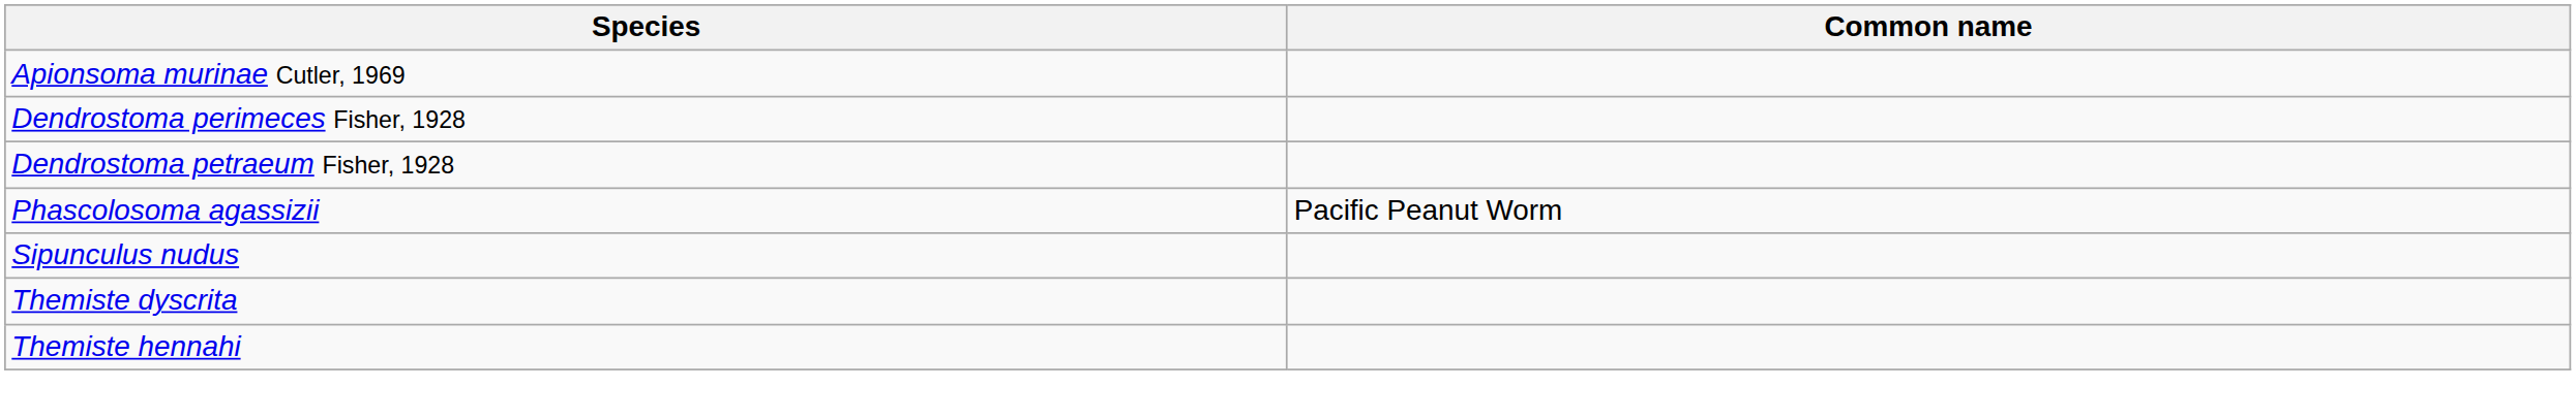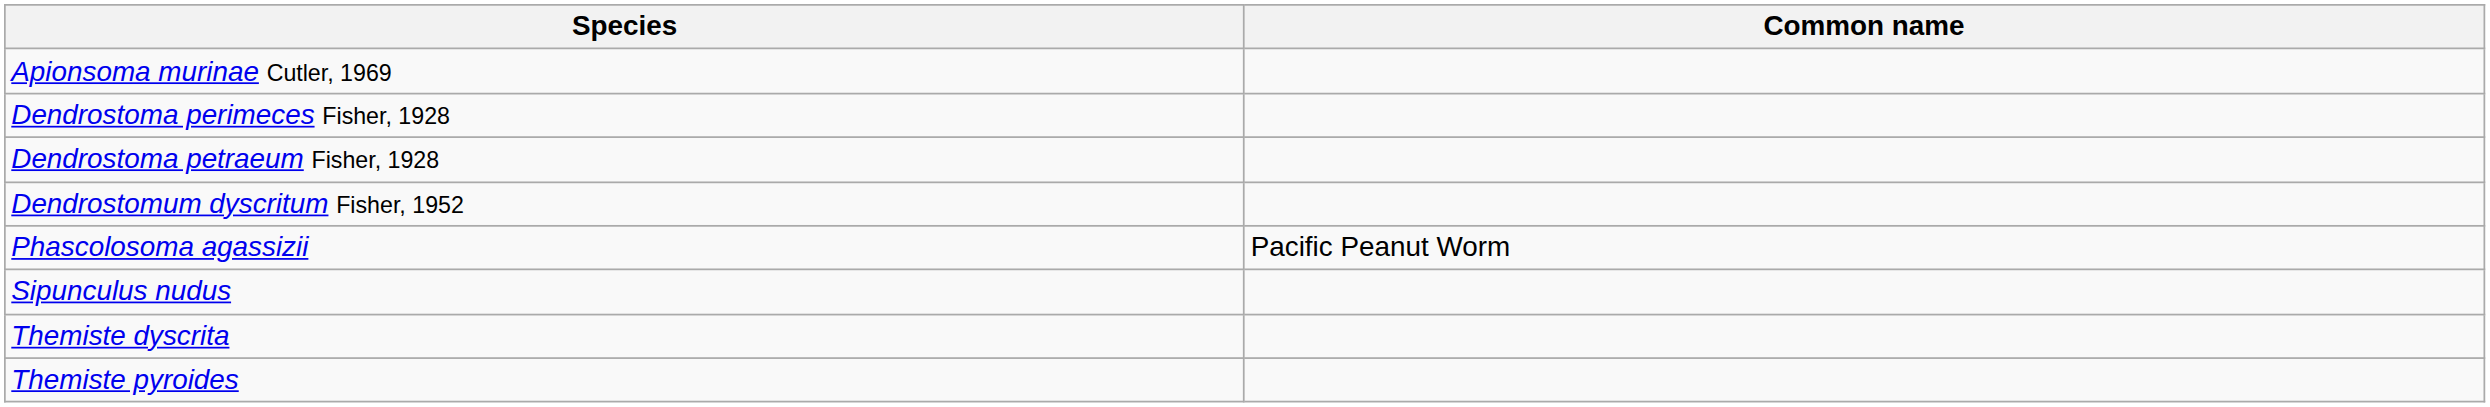+ row: Dendrostomum dyscritum Fisher, 1952
- row: Themiste hennahi
+ row: Themiste pyroides
